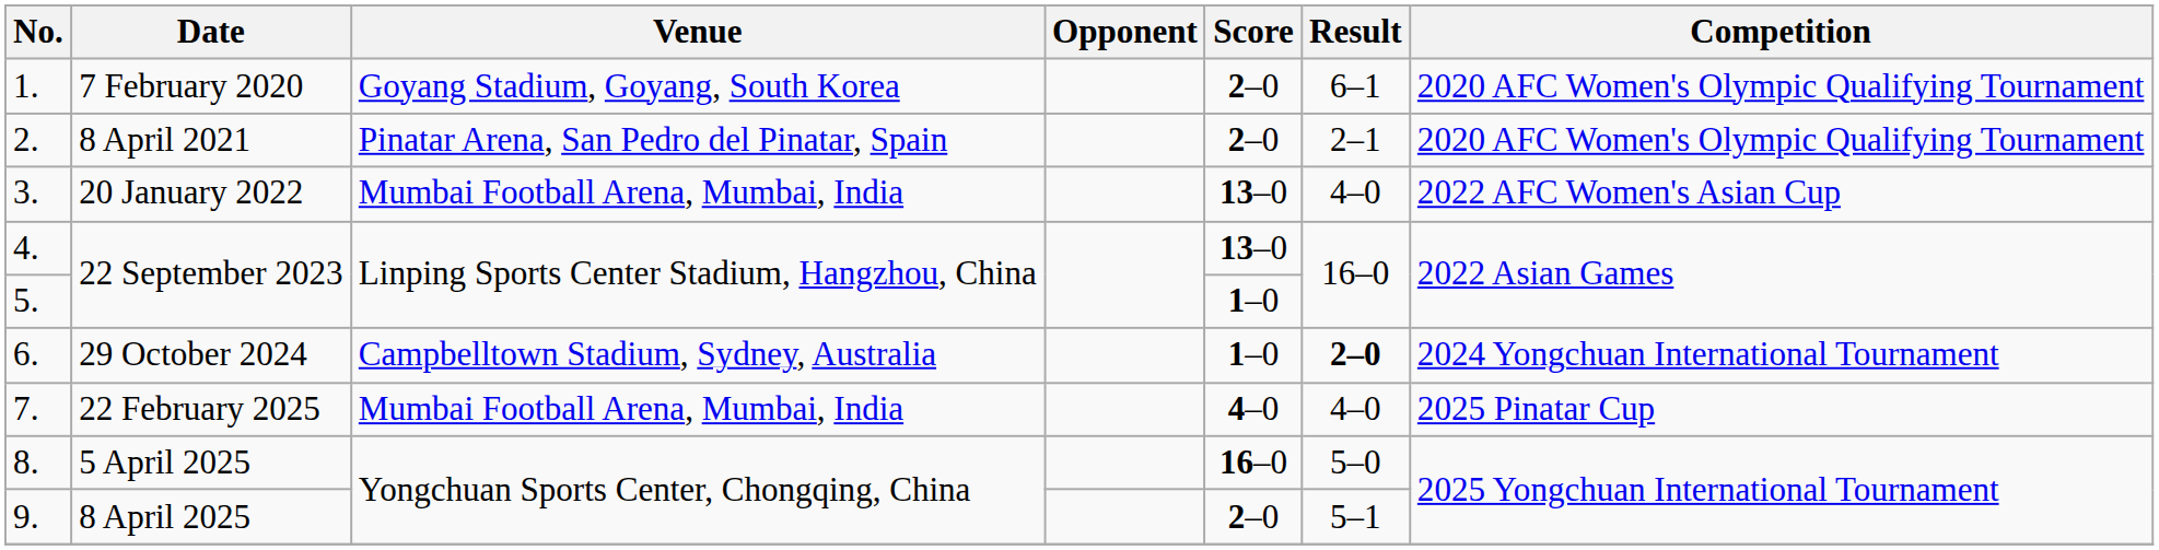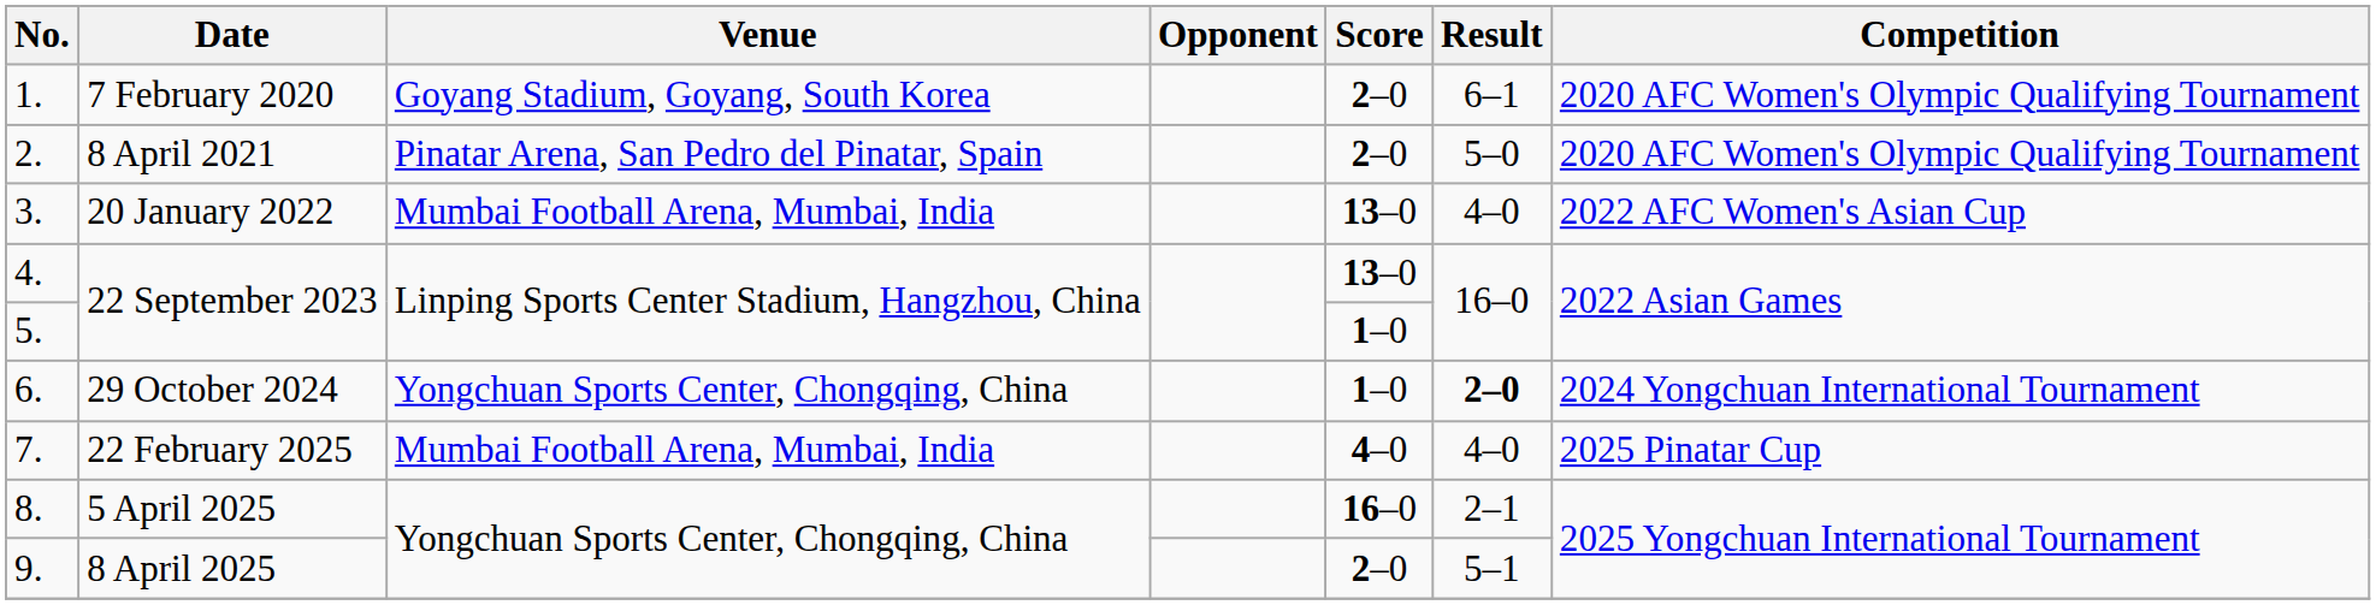2. | Result: 2–1 -> 5–0
6. | Venue: Campbelltown Stadium, Sydney, Australia -> Yongchuan Sports Center, Chongqing, China
8. | Result: 5–0 -> 2–1
